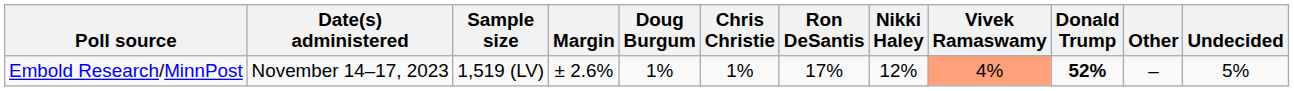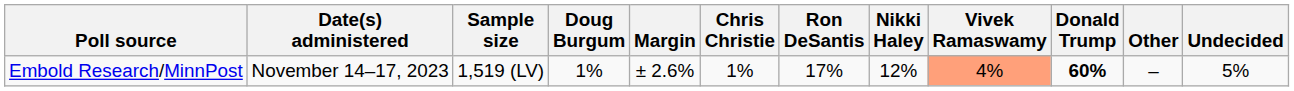columns swapped: Margin <-> Doug Burgum
Embold Research/MinnPost | Donald Trump: 52% -> 60%
